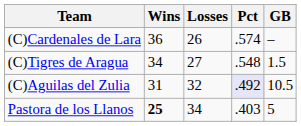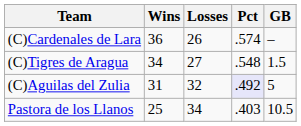(C)Aguilas del Zulia | GB: 10.5 -> 5
Pastora de los Llanos | Wins: bold -> normal
Pastora de los Llanos | GB: 5 -> 10.5
